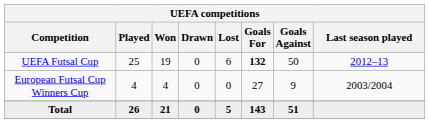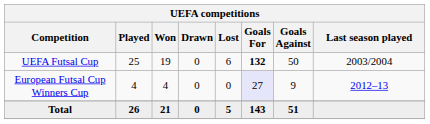UEFA Futsal Cup | Last season played: 2012–13 -> 2003/2004
European Futsal Cup Winners Cup | Goals For: no background -> lavender background
European Futsal Cup Winners Cup | Last season played: 2003/2004 -> 2012–13
